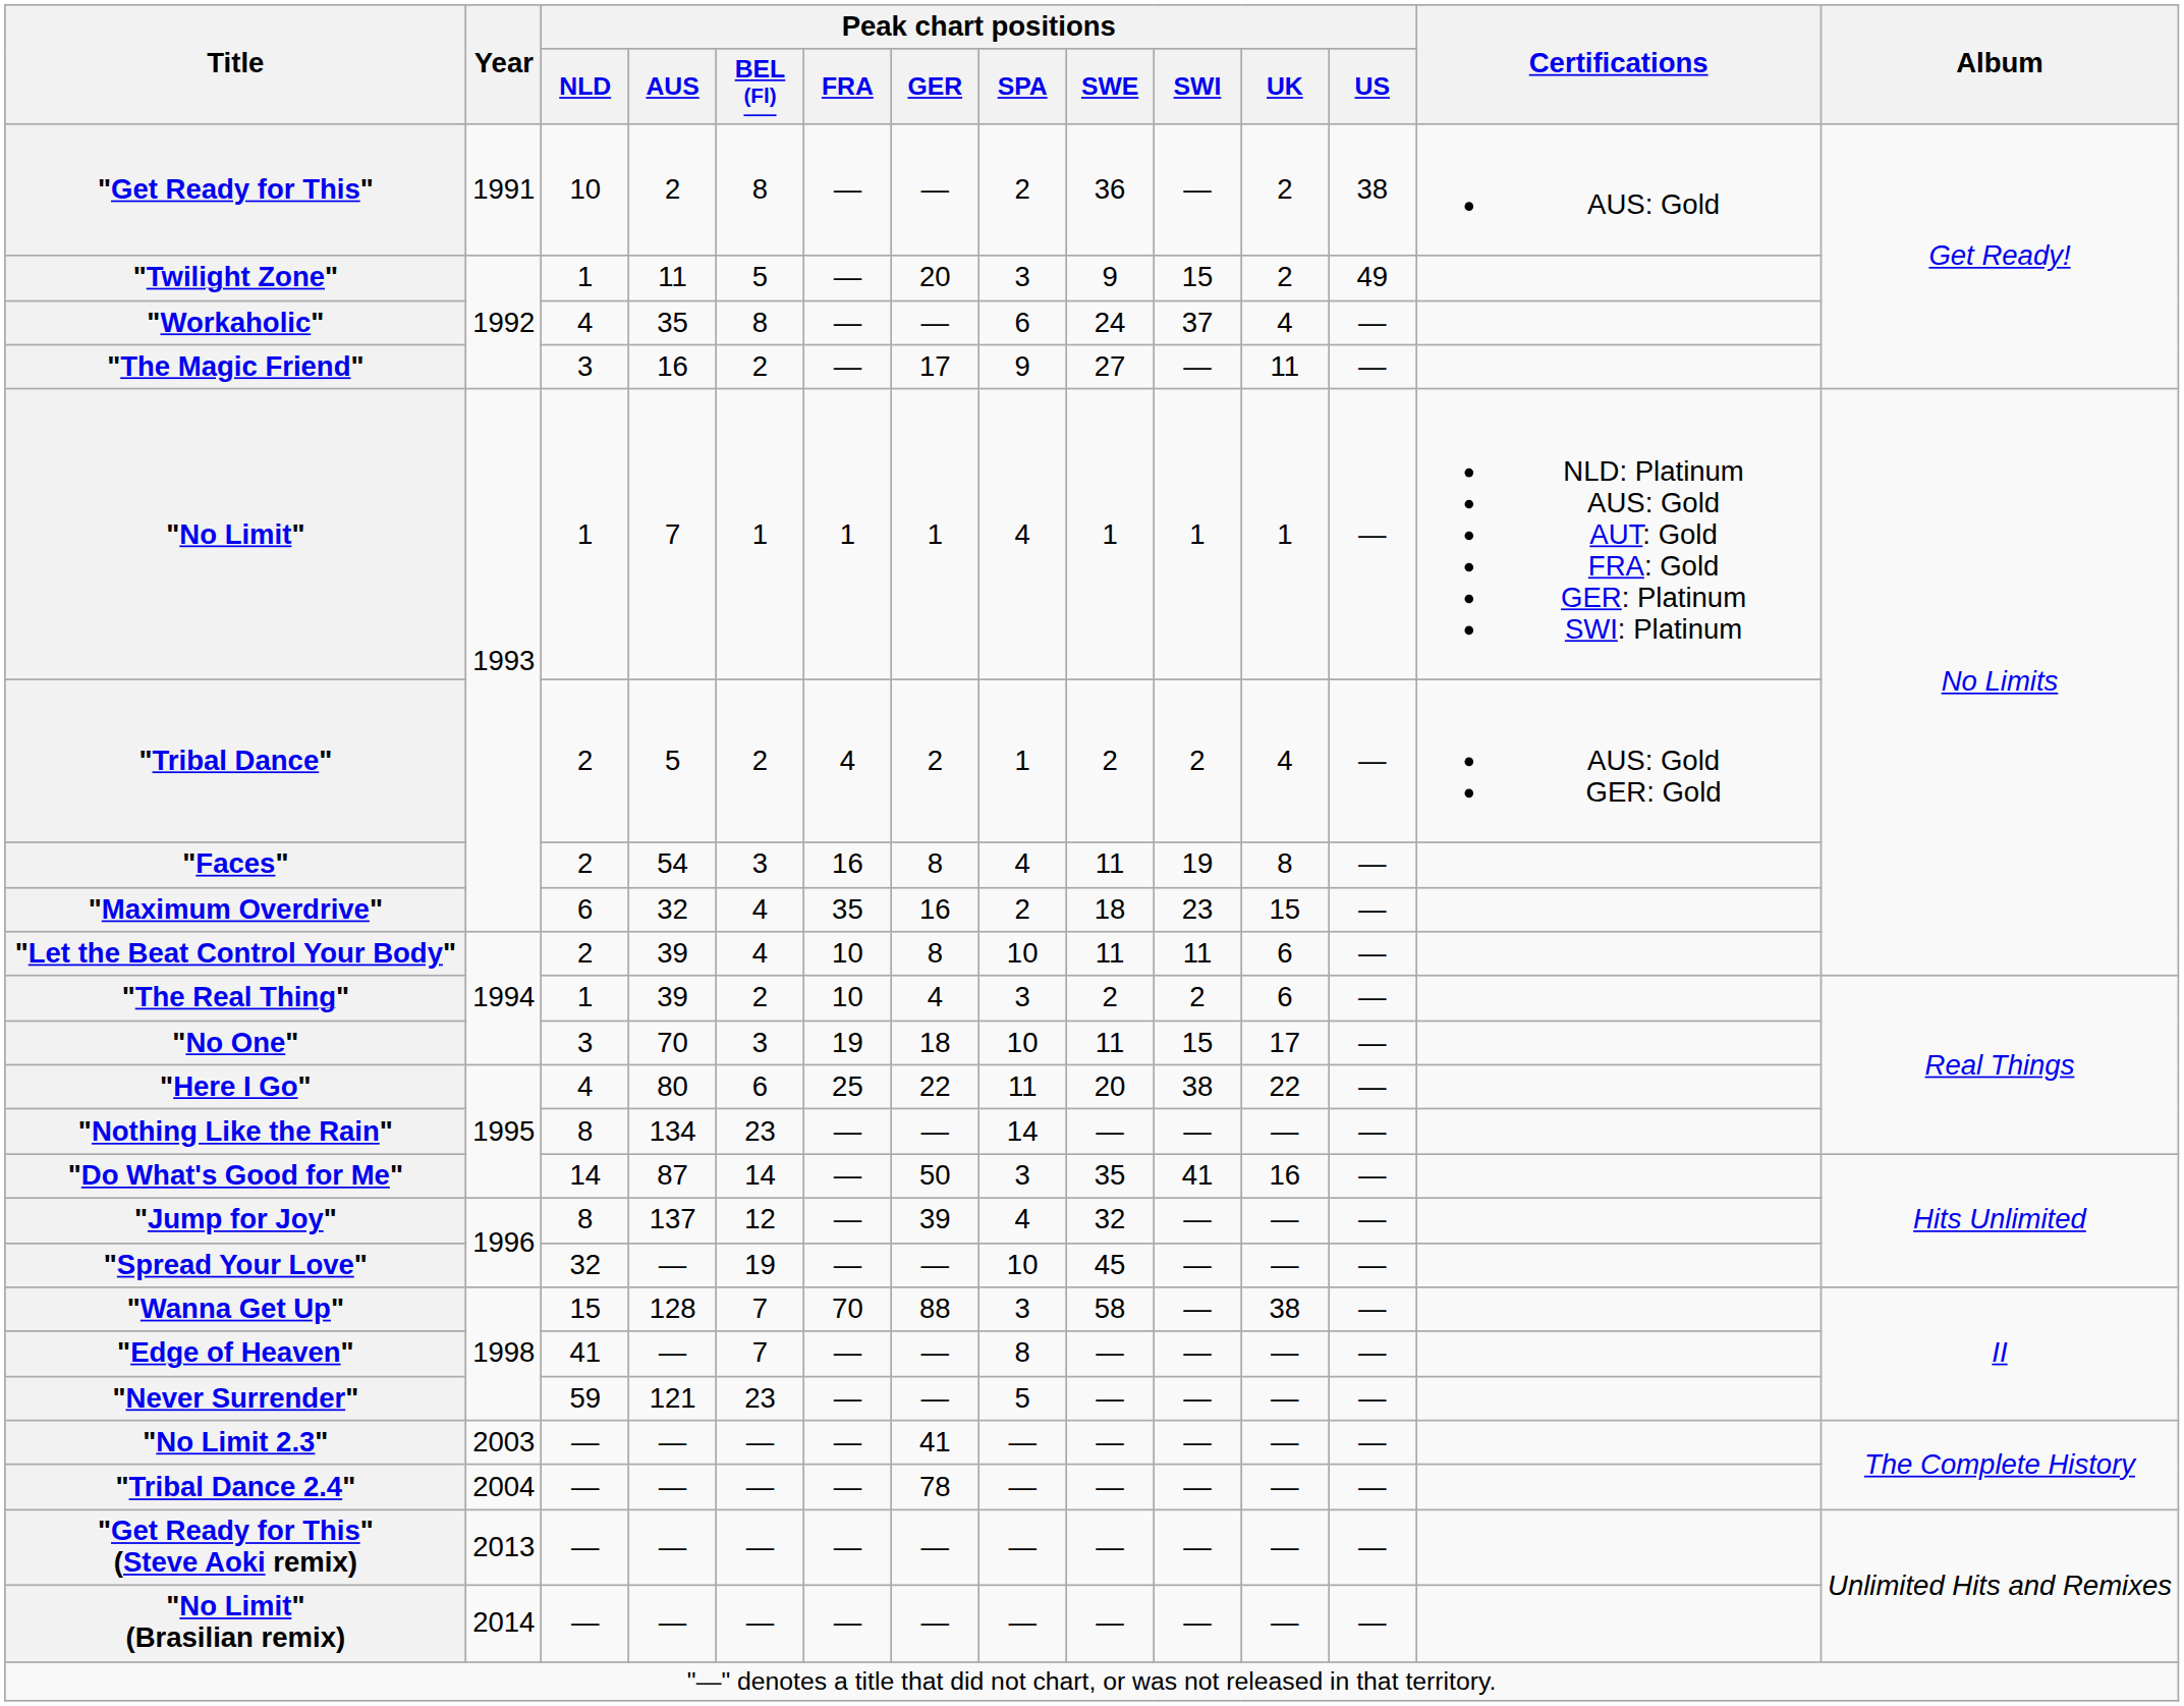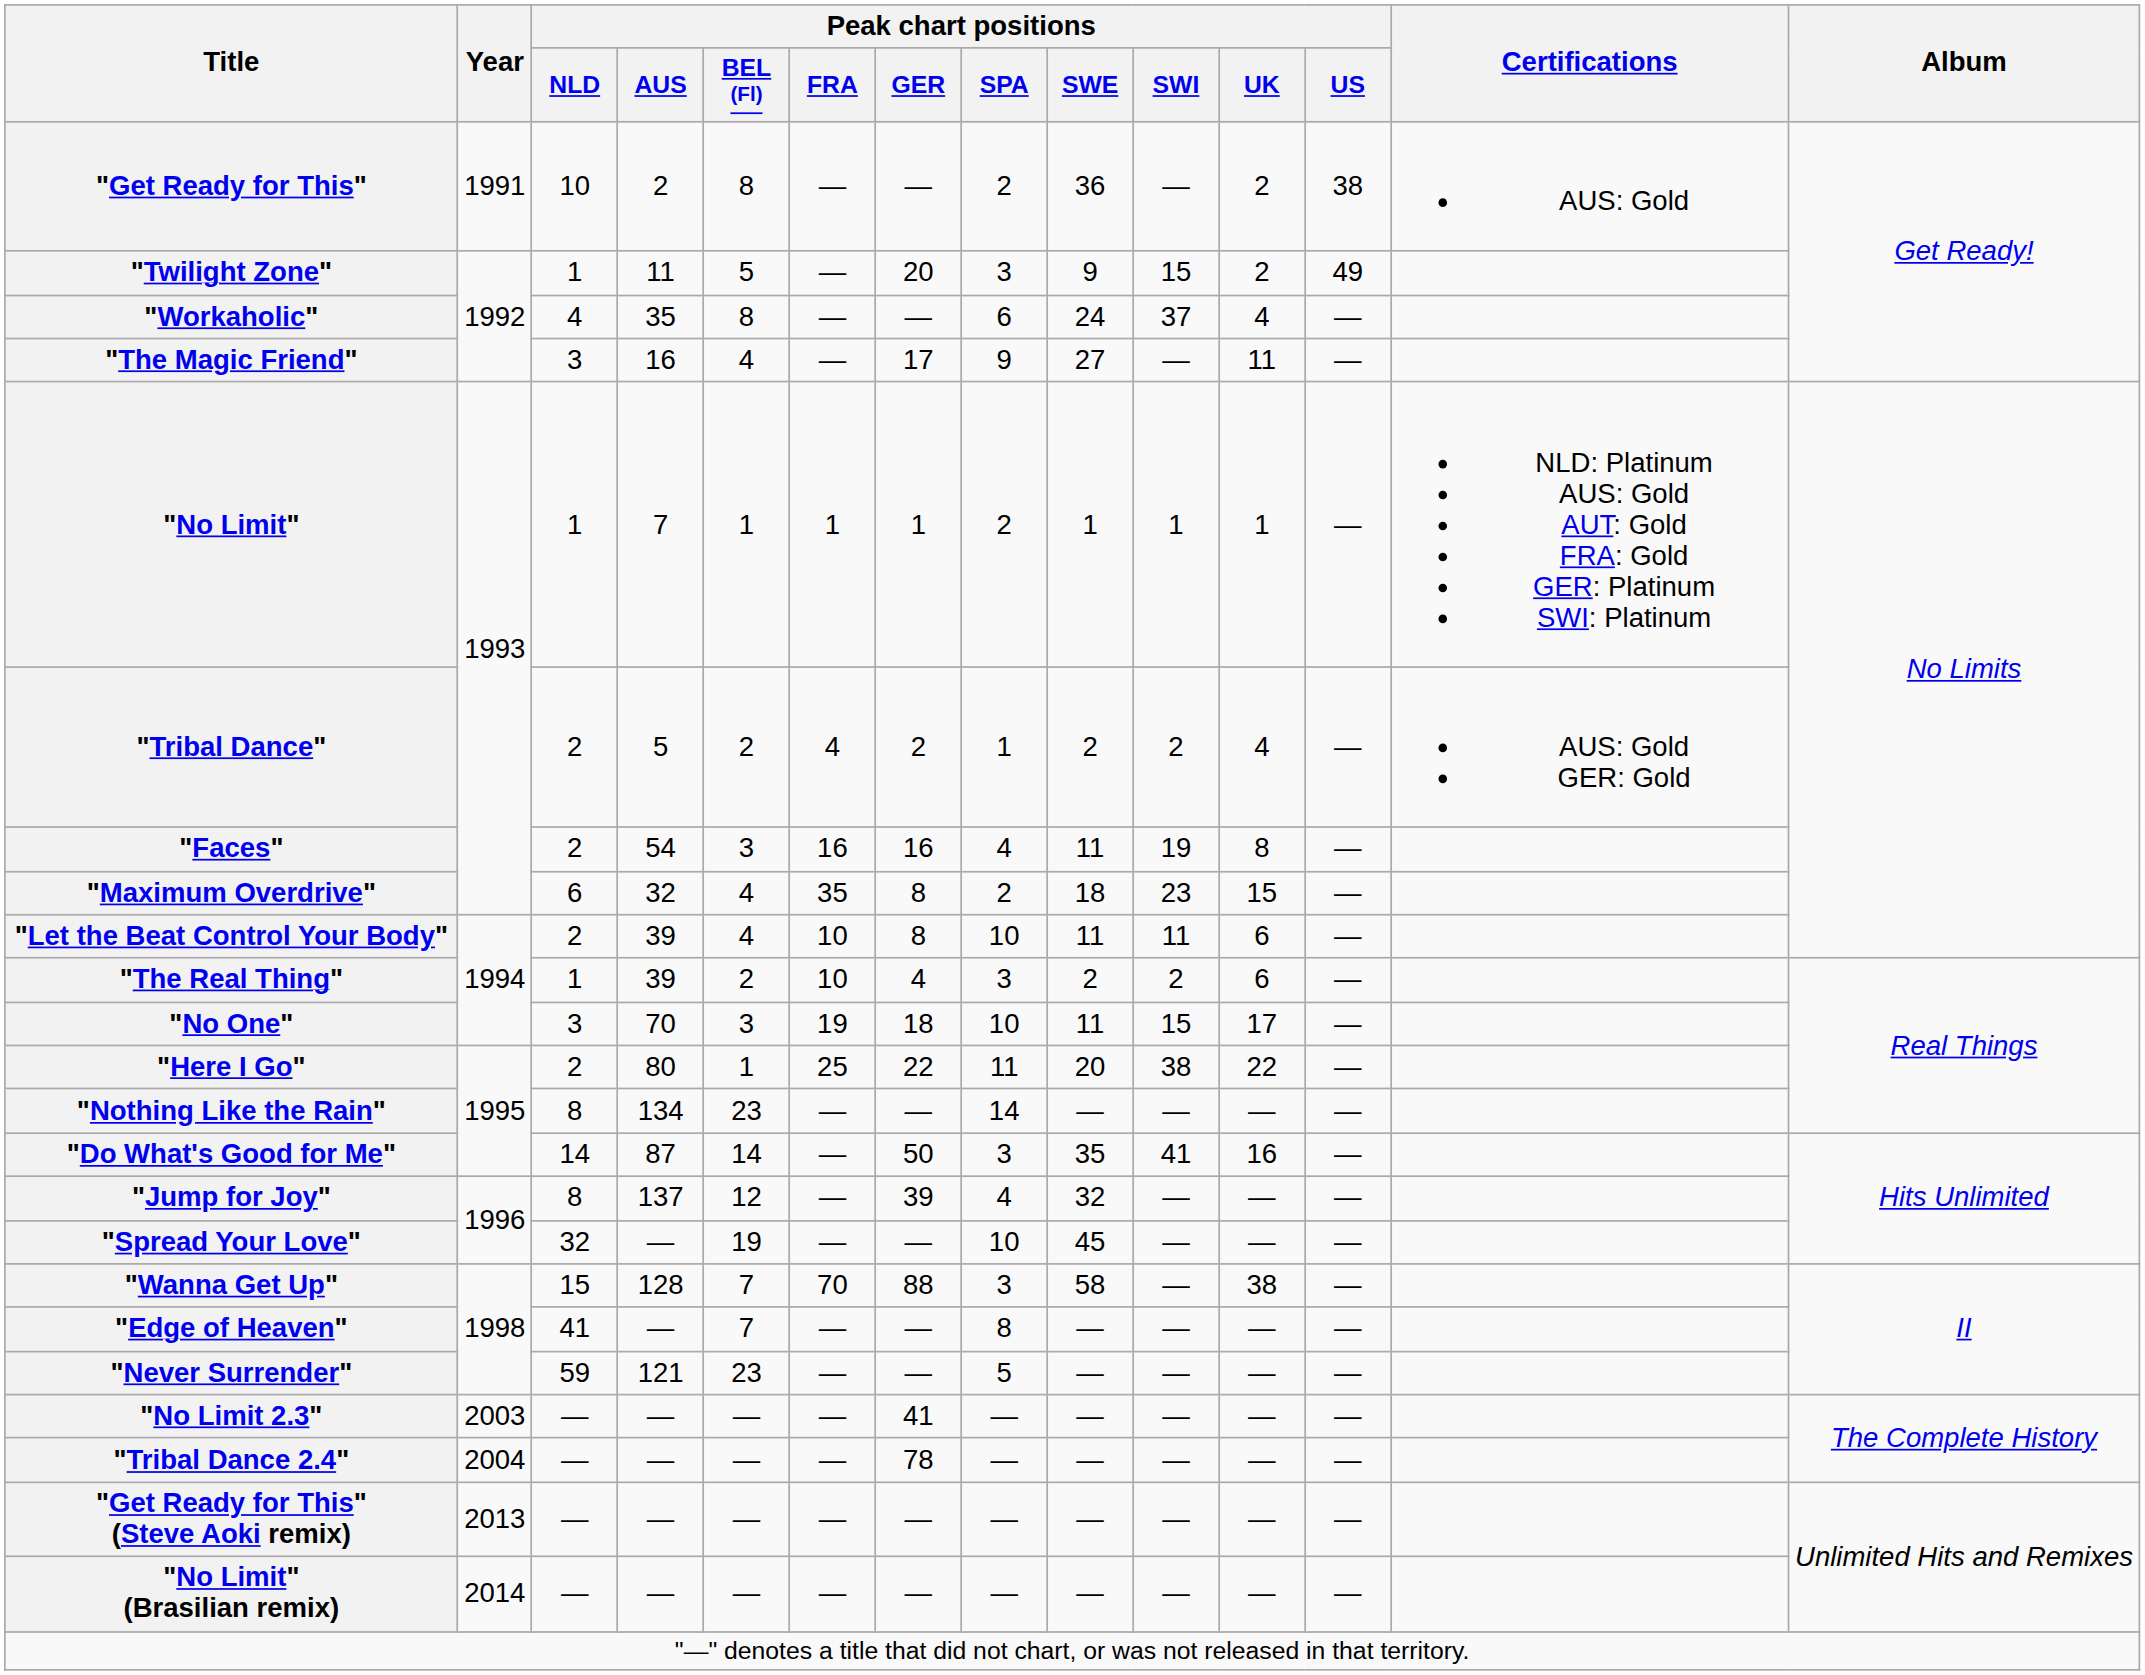"The Magic Friend" | Peak chart positions / BEL (Fl): 2 -> 4
"No Limit" | Peak chart positions / SPA: 4 -> 2
"Faces" | Peak chart positions / GER: 8 -> 16
"Maximum Overdrive" | Peak chart positions / GER: 16 -> 8
"Here I Go" | Peak chart positions / NLD: 4 -> 2
"Here I Go" | Peak chart positions / BEL (Fl): 6 -> 1
